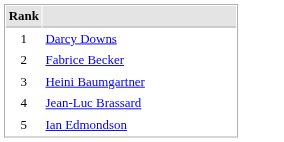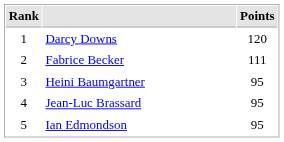+ column: Points | 120 | 111 | 95 | 95 | 95
